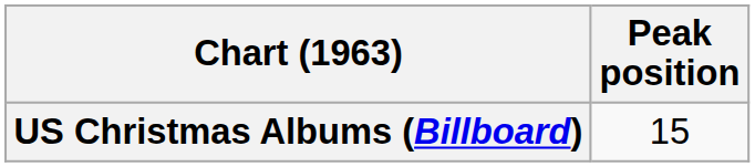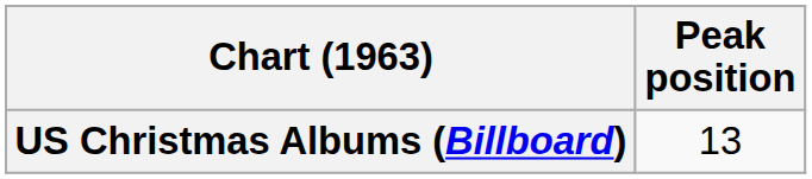US Christmas Albums (Billboard) | Peak position: 15 -> 13
